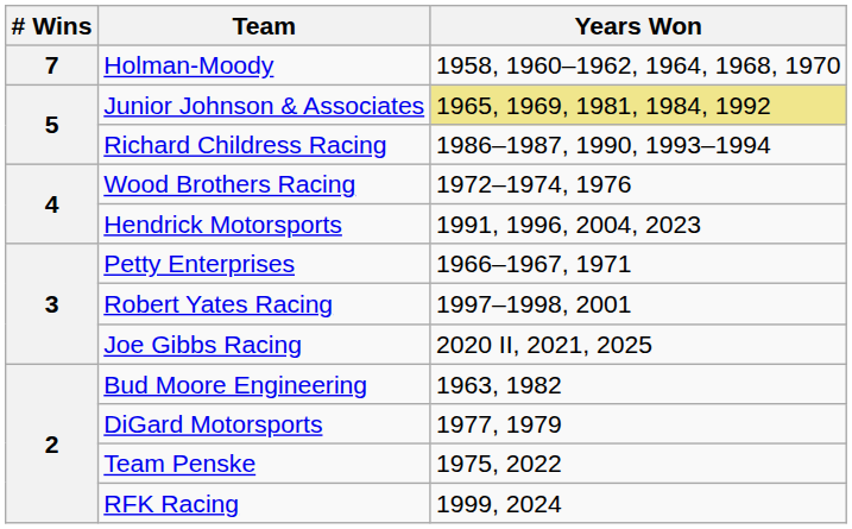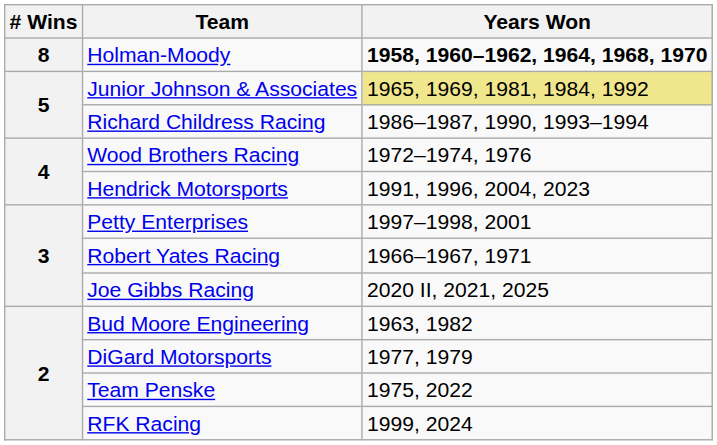Holman-Moody | # Wins: 7 -> 8
Holman-Moody | Years Won: normal -> bold
Petty Enterprises | Years Won: 1966–1967, 1971 -> 1997–1998, 2001
Robert Yates Racing | Years Won: 1997–1998, 2001 -> 1966–1967, 1971
